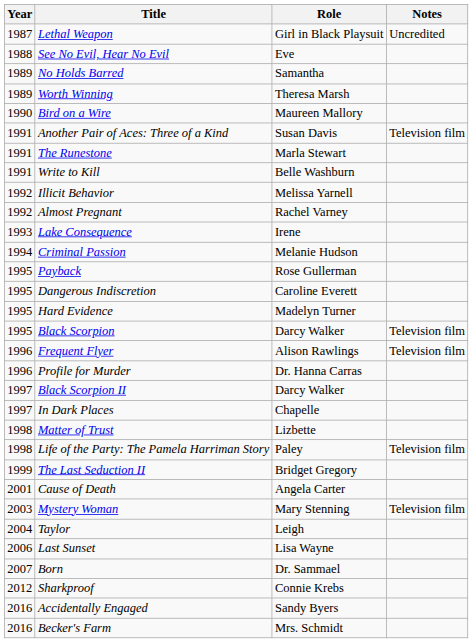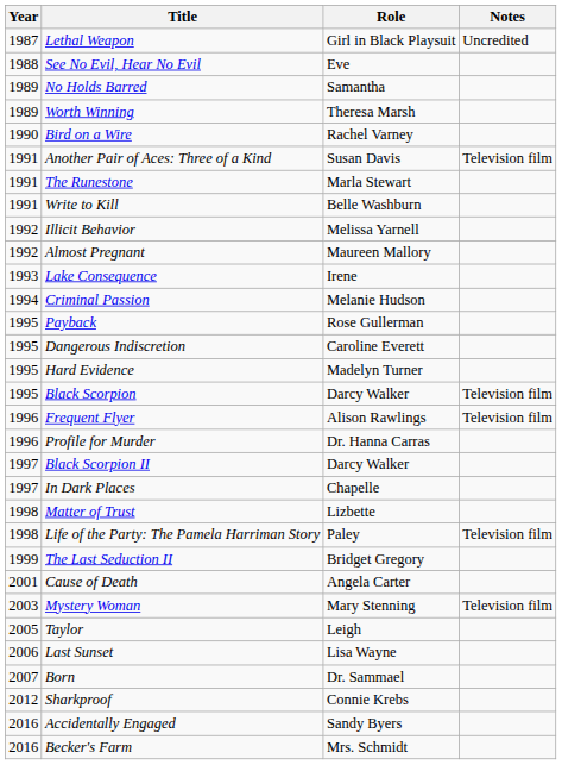Bird on a Wire | Role: Maureen Mallory -> Rachel Varney
Almost Pregnant | Role: Rachel Varney -> Maureen Mallory
Taylor | Year: 2004 -> 2005
